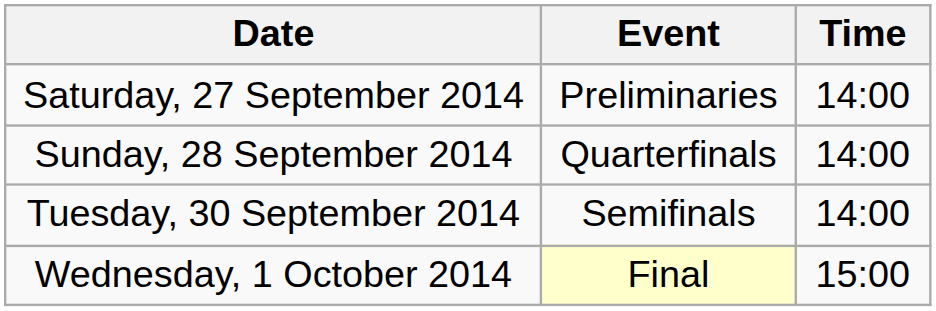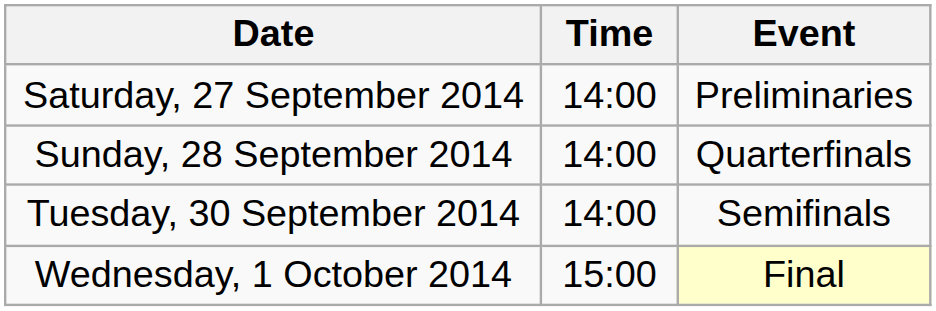columns swapped: Time <-> Event
